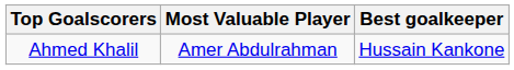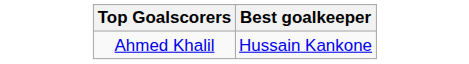- column: Most Valuable Player | Amer Abdulrahman
